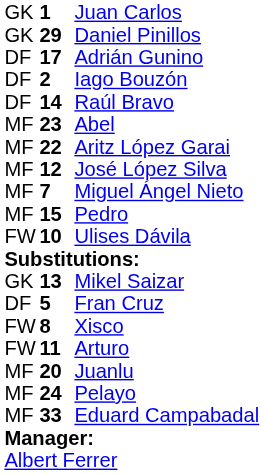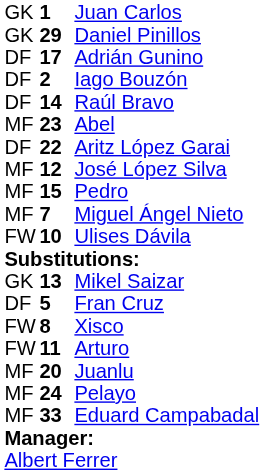Aritz López Garai | column 1: MF -> DF
rows swapped: Miguel Ángel Nieto <-> Pedro
